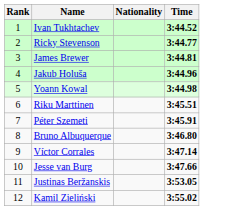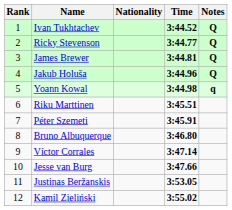+ column: Notes | Q | Q | Q | Q | q
